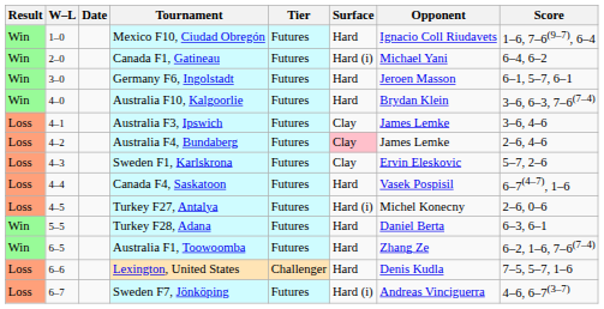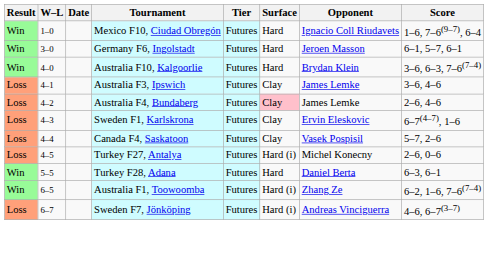- row: Win | 2–0 | Canada F1, Gatineau | Futures | Hard (i) | Michael Yani | 6–4, 6–2
Sweden F1, Karlskrona | Score: 5–7, 2–6 -> 6–7(4–7), 1–6
Canada F4, Saskatoon | Surface: Hard -> Clay
Canada F4, Saskatoon | Score: 6–7(4–7), 1–6 -> 5–7, 2–6
Australia F1, Toowoomba | Surface: Hard -> Hard (i)
- row: Loss | 6–6 | Lexington, United States | Challenger | Hard | Denis Kudla | 7–5, 5–7, 1–6
